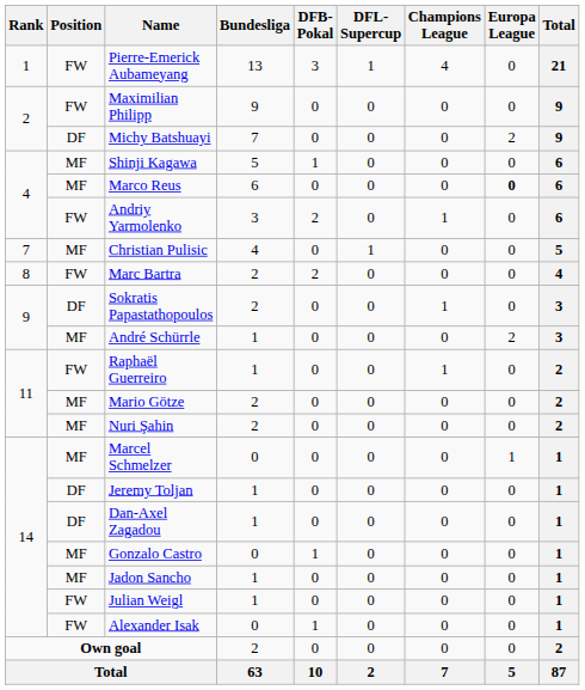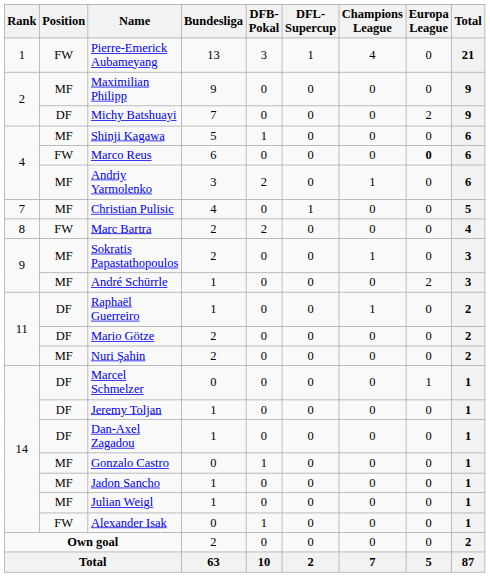Maximilian Philipp | Position: FW -> MF
Marco Reus | Position: MF -> FW
Andriy Yarmolenko | Position: FW -> MF
Sokratis Papastathopoulos | Position: DF -> MF
Raphaël Guerreiro | Position: FW -> DF
Mario Götze | Position: MF -> DF
Marcel Schmelzer | Position: MF -> DF
Julian Weigl | Position: FW -> MF
